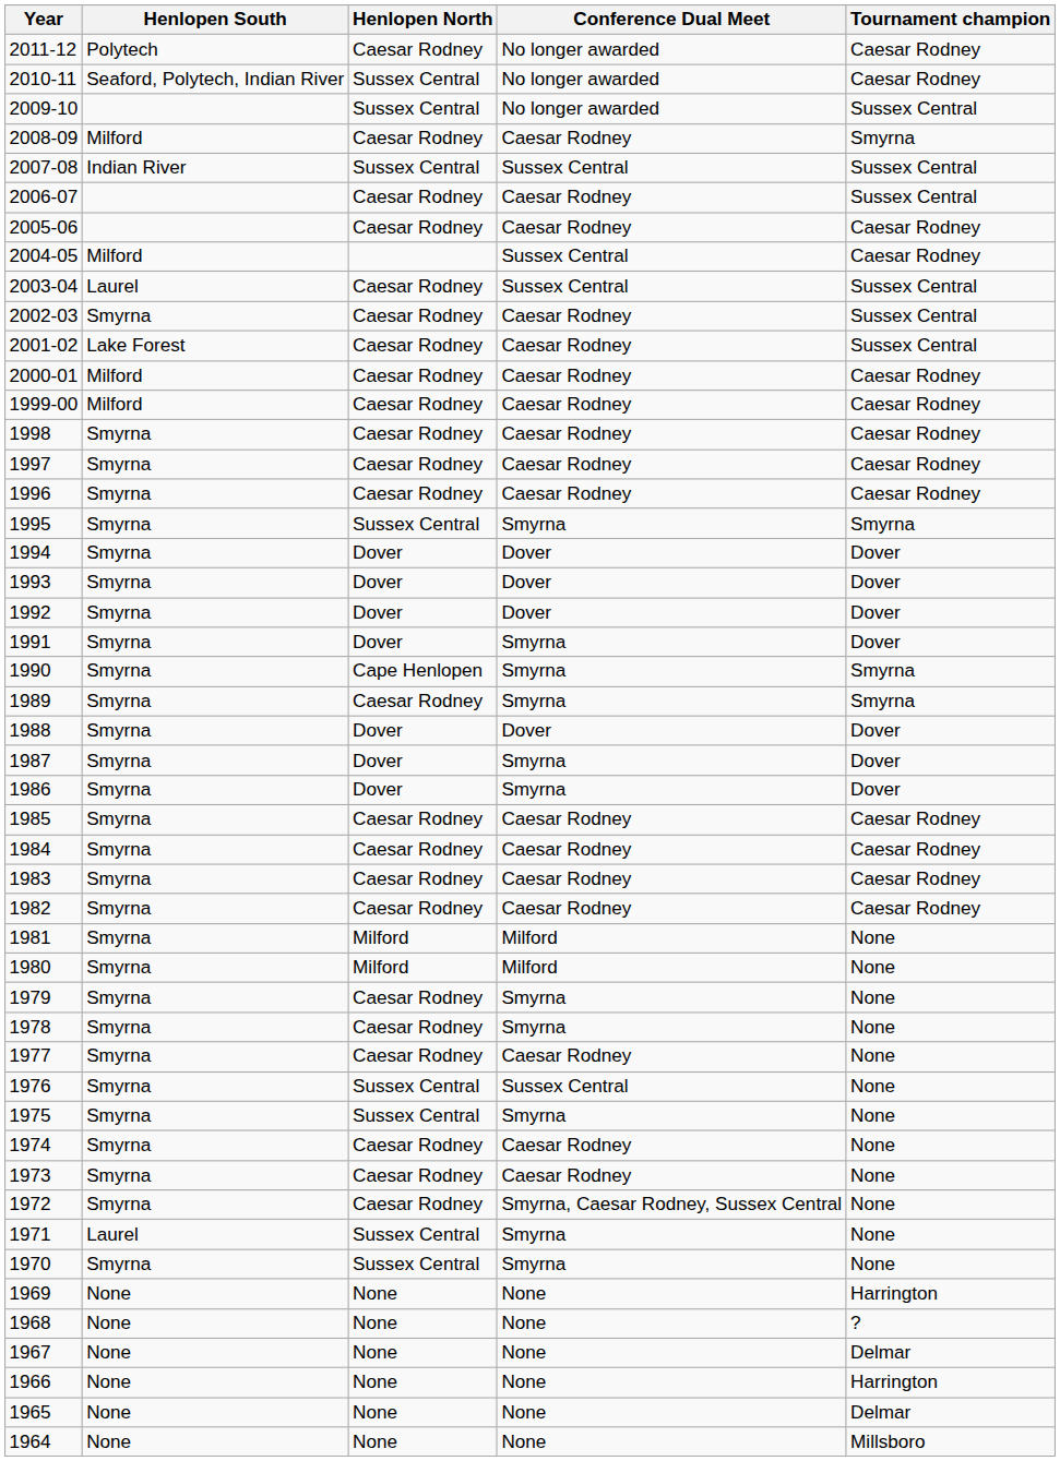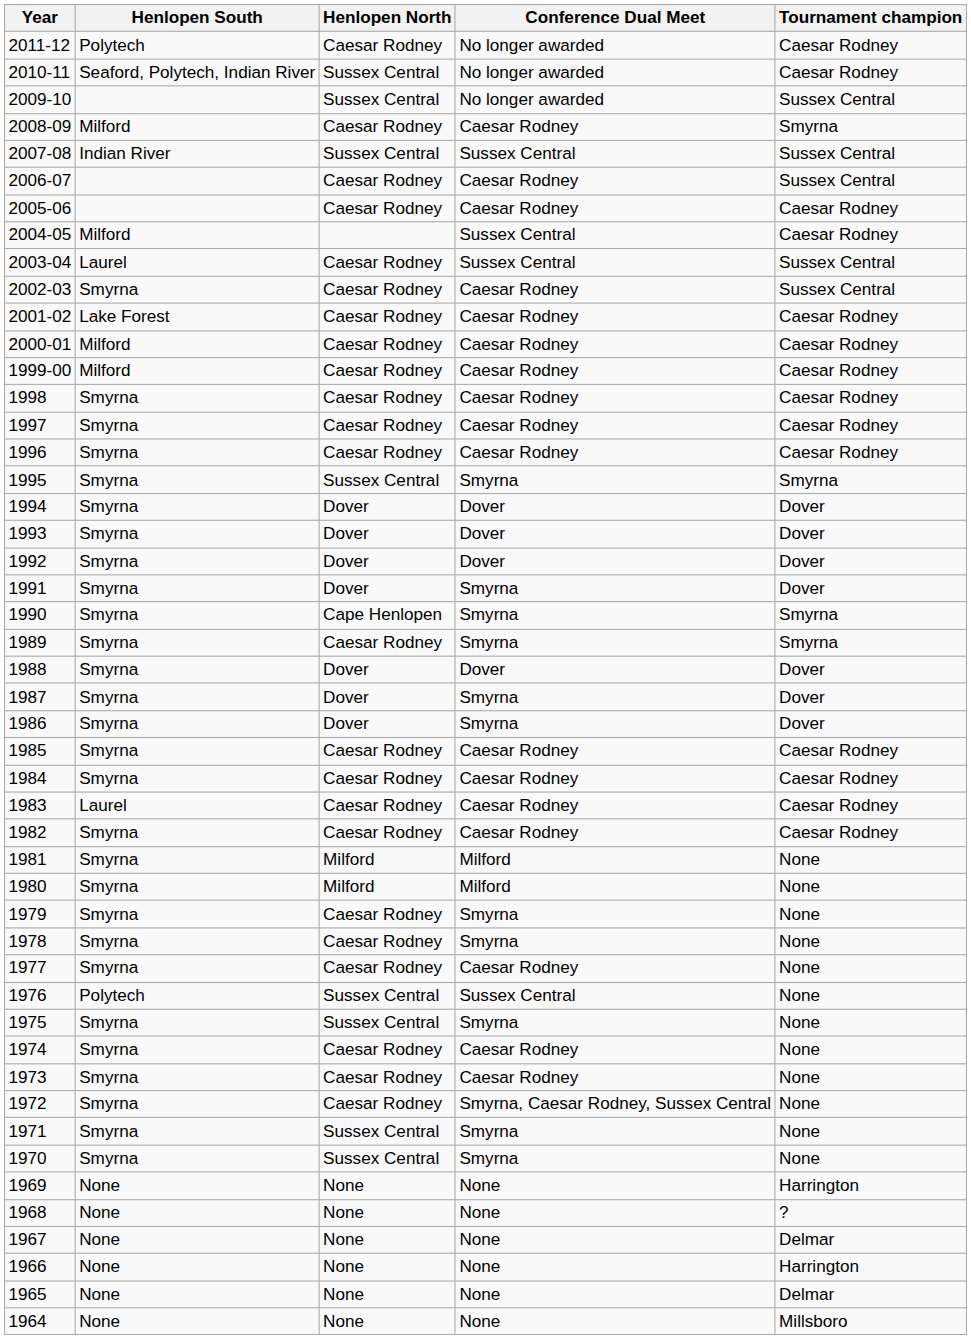2001-02 | Tournament champion: Sussex Central -> Caesar Rodney
1983 | Henlopen South: Smyrna -> Laurel
1976 | Henlopen South: Smyrna -> Polytech
1971 | Henlopen South: Laurel -> Smyrna
